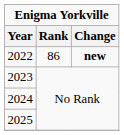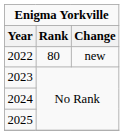2022 | Rank: 86 -> 80
2022 | Change: bold -> normal
